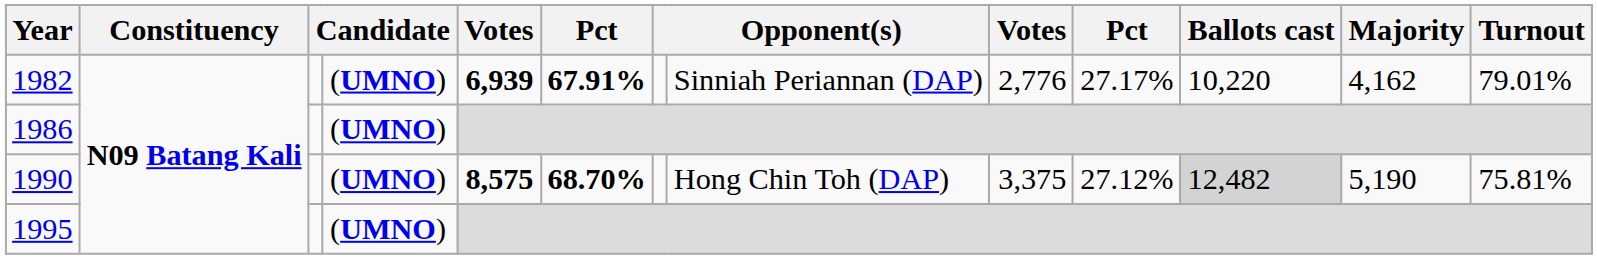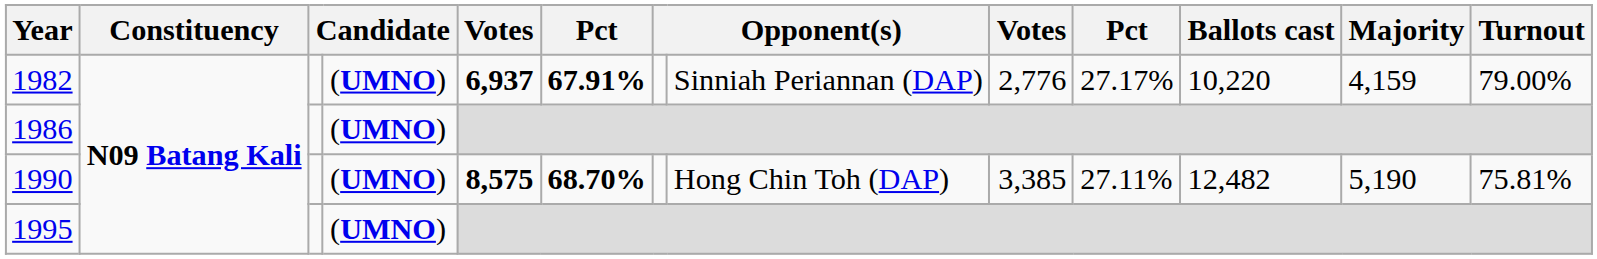1982 | column 5: 6,939 -> 6,937
1982 | Majority: 4,162 -> 4,159
1982 | Turnout: 79.01% -> 79.00%
1990 | column 9: 3,375 -> 3,385
1990 | column 10: 27.12% -> 27.11%
1990 | Ballots cast: lightgrey background -> no background
